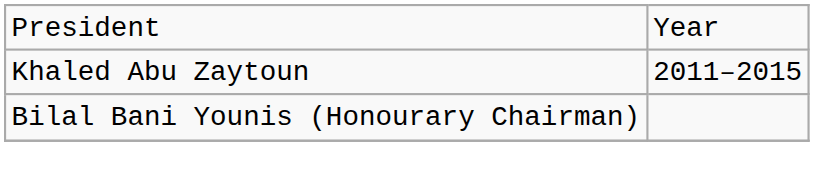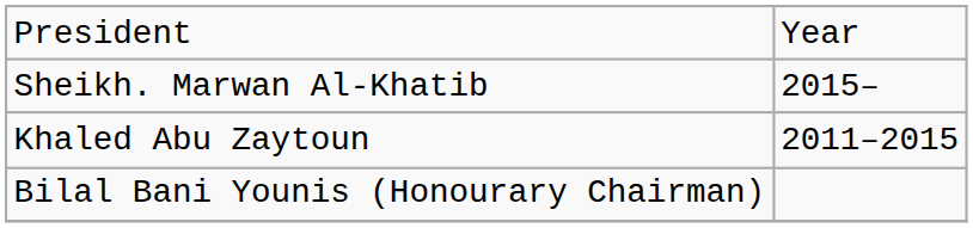+ row: Sheikh. Marwan Al-Khatib | 2015–
